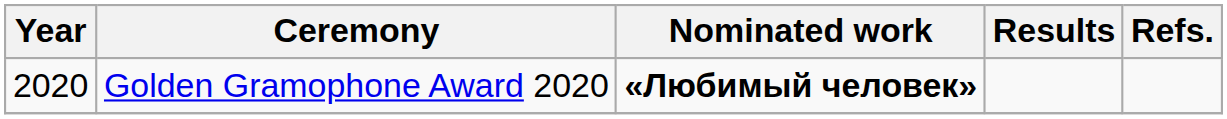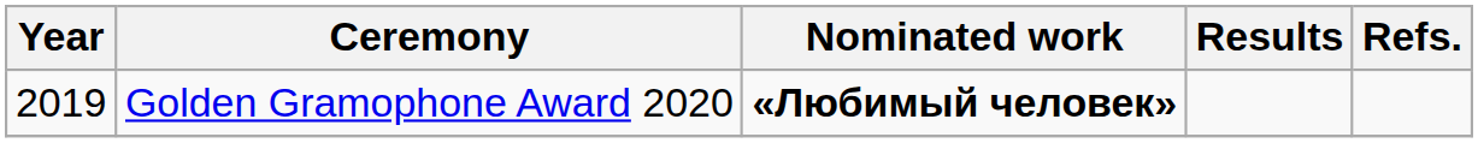Golden Gramophone Award 2020 | Year: 2020 -> 2019
